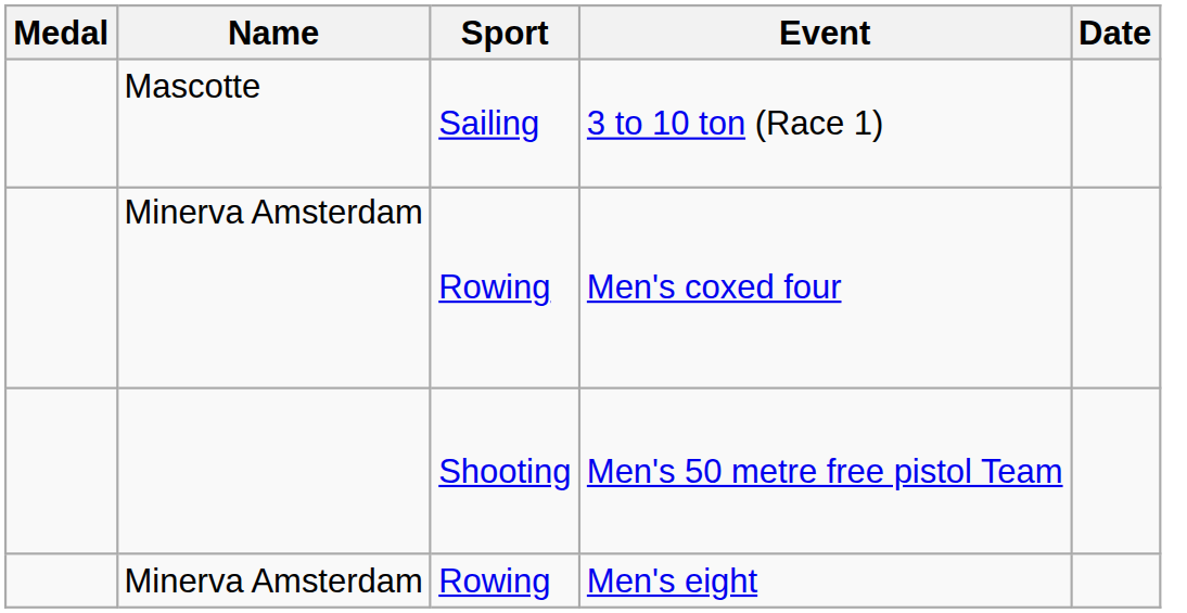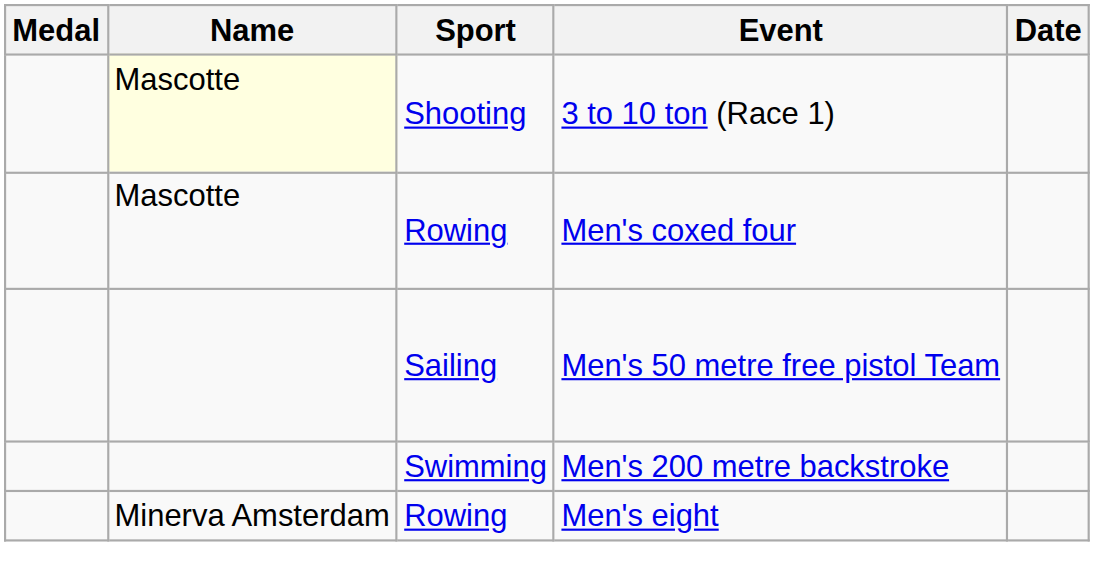3 to 10 ton (Race 1) | Name: no background -> lightyellow background
3 to 10 ton (Race 1) | Sport: Sailing -> Shooting
Men's coxed four | Name: Minerva Amsterdam -> Mascotte
Men's 50 metre free pistol Team | Sport: Shooting -> Sailing
+ row: Swimming | Men's 200 metre backstroke
